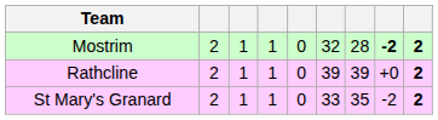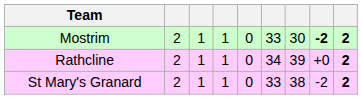Mostrim | column 6: 32 -> 33
Mostrim | column 7: 28 -> 30
Rathcline | column 6: 39 -> 34
St Mary's Granard | column 7: 35 -> 38
